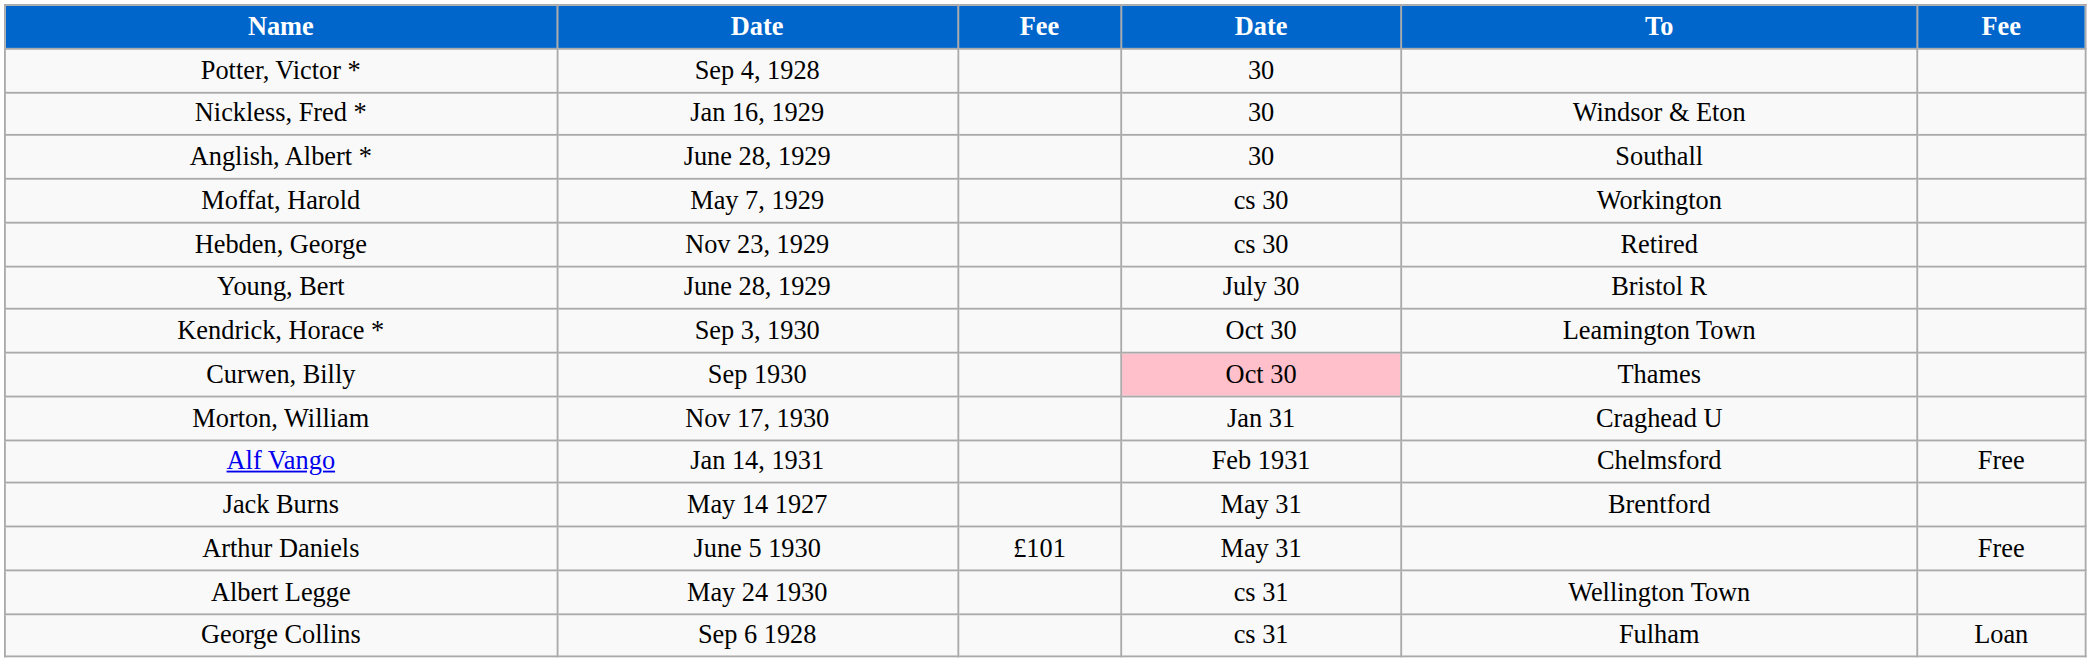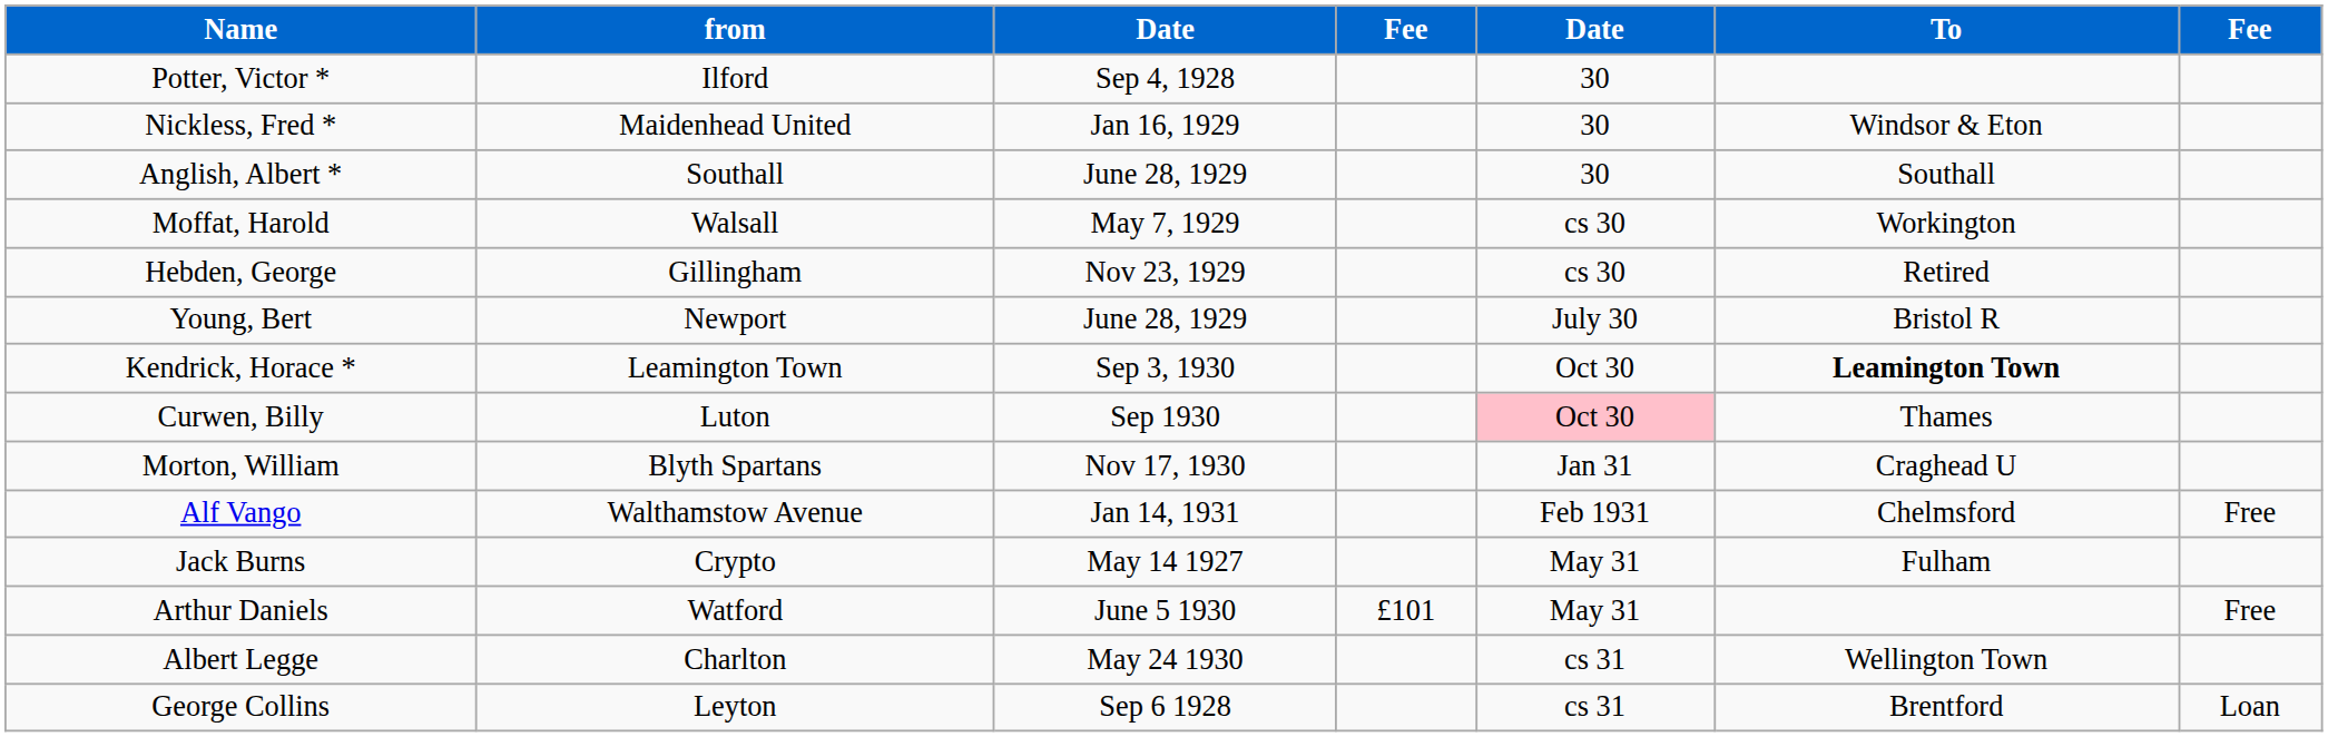+ column: from | Ilford | Maidenhead United | Southall | Walsall | Gillingham | Newport | Leamington Town | Luton | Blyth Spartans | Walthamstow Avenue | Crypto | Watford | Charlton | Leyton
Kendrick, Horace * | To: normal -> bold
Jack Burns | To: Brentford -> Fulham
George Collins | To: Fulham -> Brentford
